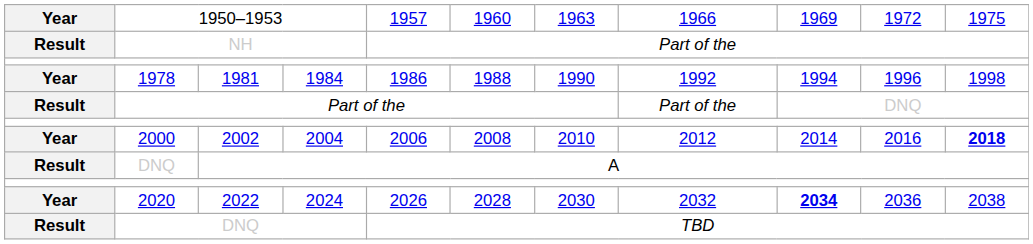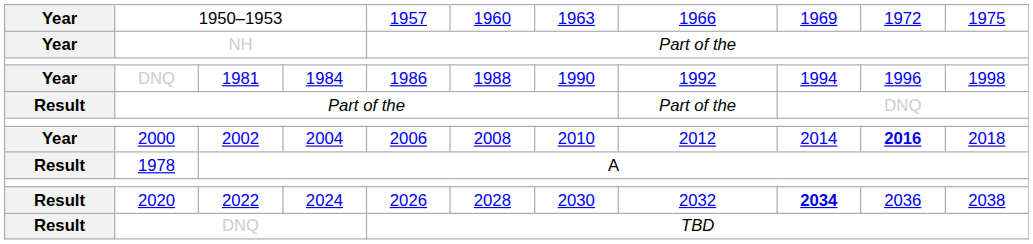NH | column 1: Result -> Year
1981 | column 2: 1978 -> DNQ
2002 | column 10: normal -> bold
2002 | column 11: bold -> normal
A | column 2: DNQ -> 1978
2022 | column 1: Year -> Result
